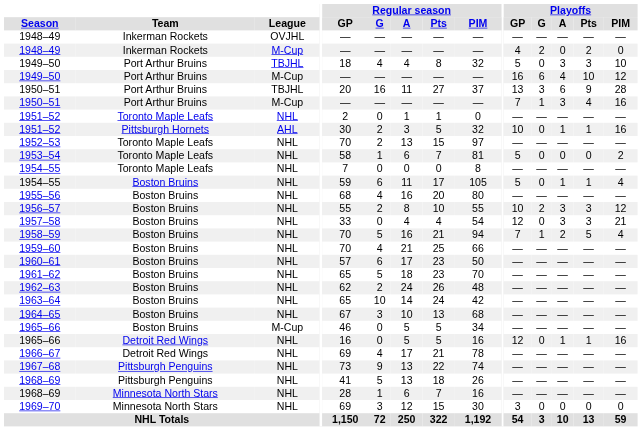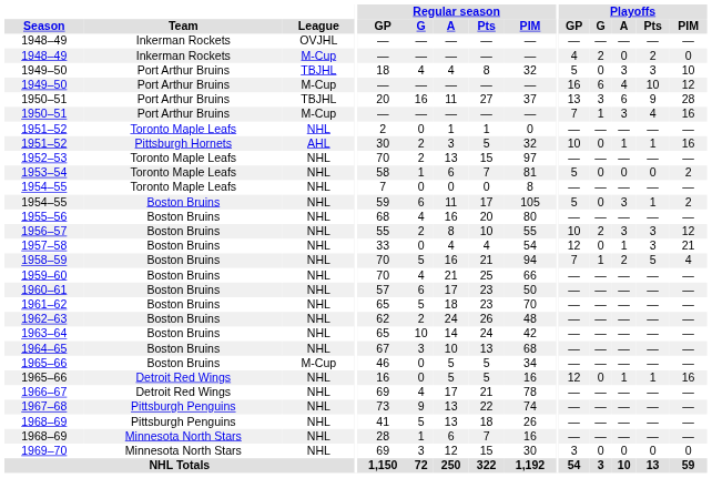1954–55 / Boston Bruins | Playoffs / A: 1 -> 3
1954–55 / Boston Bruins | Playoffs / PIM: 4 -> 2
1957–58 | Playoffs / A: 3 -> 1
